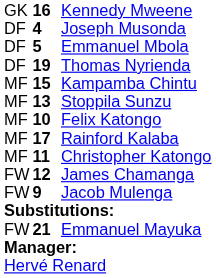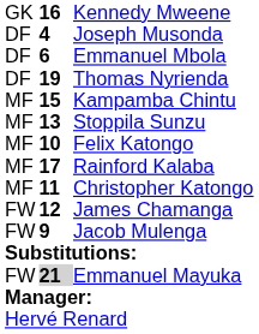Emmanuel Mbola | column 2: 5 -> 6
Emmanuel Mayuka | column 2: no background -> lightgrey background
